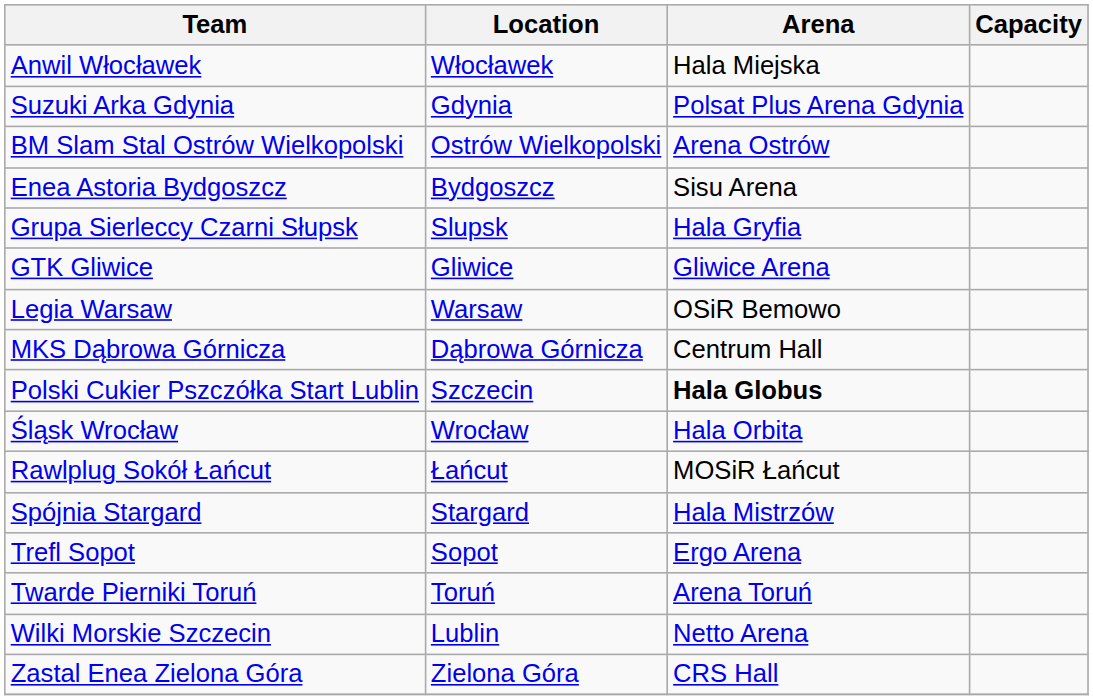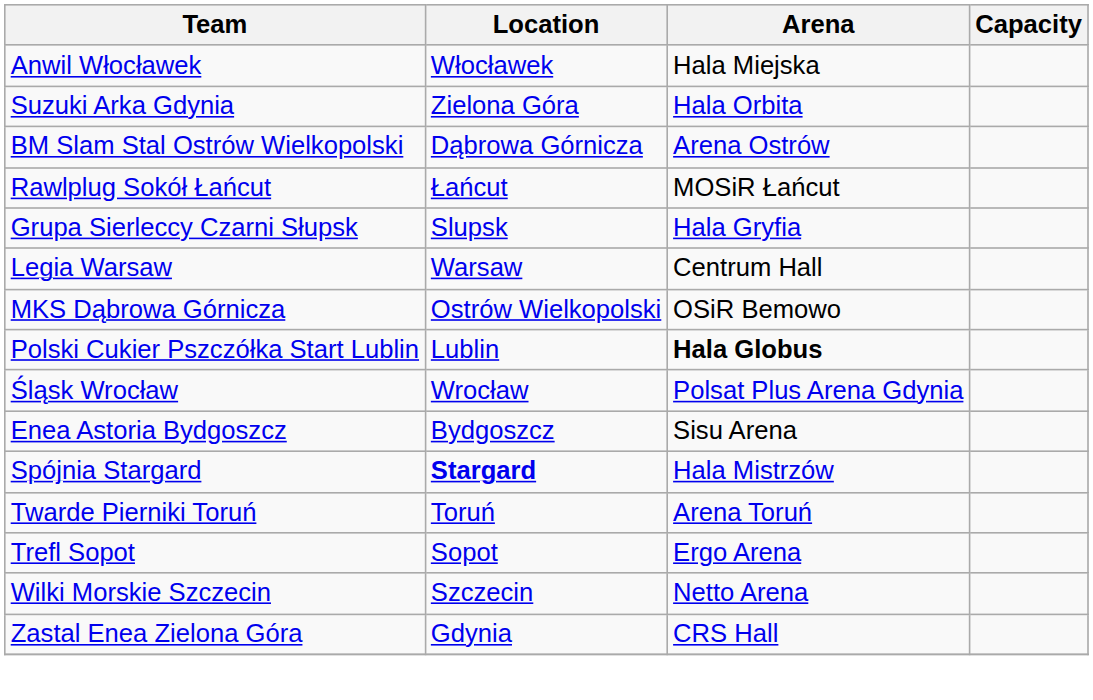Suzuki Arka Gdynia | Location: Gdynia -> Zielona Góra
Suzuki Arka Gdynia | Arena: Polsat Plus Arena Gdynia -> Hala Orbita
BM Slam Stal Ostrów Wielkopolski | Location: Ostrów Wielkopolski -> Dąbrowa Górnicza
rows swapped: Enea Astoria Bydgoszcz <-> Rawlplug Sokół Łańcut
- row: GTK Gliwice | Gliwice | Gliwice Arena
Legia Warsaw | Arena: OSiR Bemowo -> Centrum Hall
MKS Dąbrowa Górnicza | Location: Dąbrowa Górnicza -> Ostrów Wielkopolski
MKS Dąbrowa Górnicza | Arena: Centrum Hall -> OSiR Bemowo
Polski Cukier Pszczółka Start Lublin | Location: Szczecin -> Lublin
Śląsk Wrocław | Arena: Hala Orbita -> Polsat Plus Arena Gdynia
Spójnia Stargard | Location: normal -> bold
rows swapped: Trefl Sopot <-> Twarde Pierniki Toruń
Wilki Morskie Szczecin | Location: Lublin -> Szczecin
Zastal Enea Zielona Góra | Location: Zielona Góra -> Gdynia
